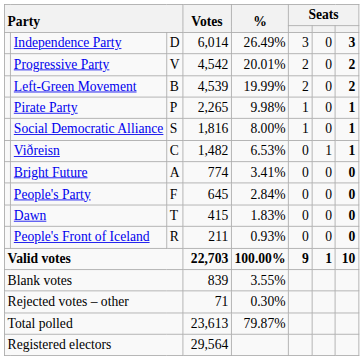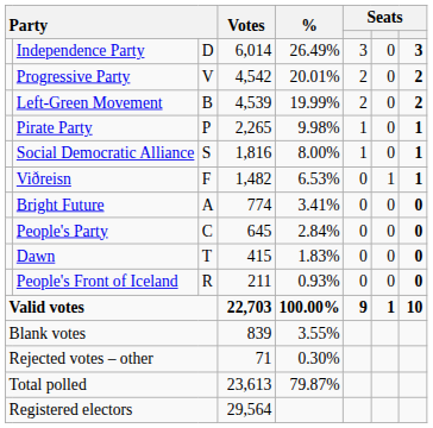Viðreisn | column 3: C -> F
People's Party | column 3: F -> C
